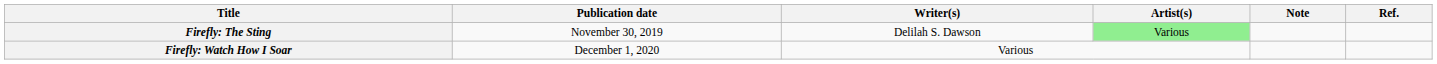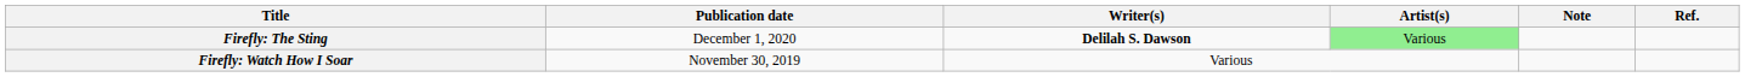Firefly: The Sting | Publication date: November 30, 2019 -> December 1, 2020
Firefly: The Sting | Writer(s): normal -> bold
Firefly: Watch How I Soar | Publication date: December 1, 2020 -> November 30, 2019
